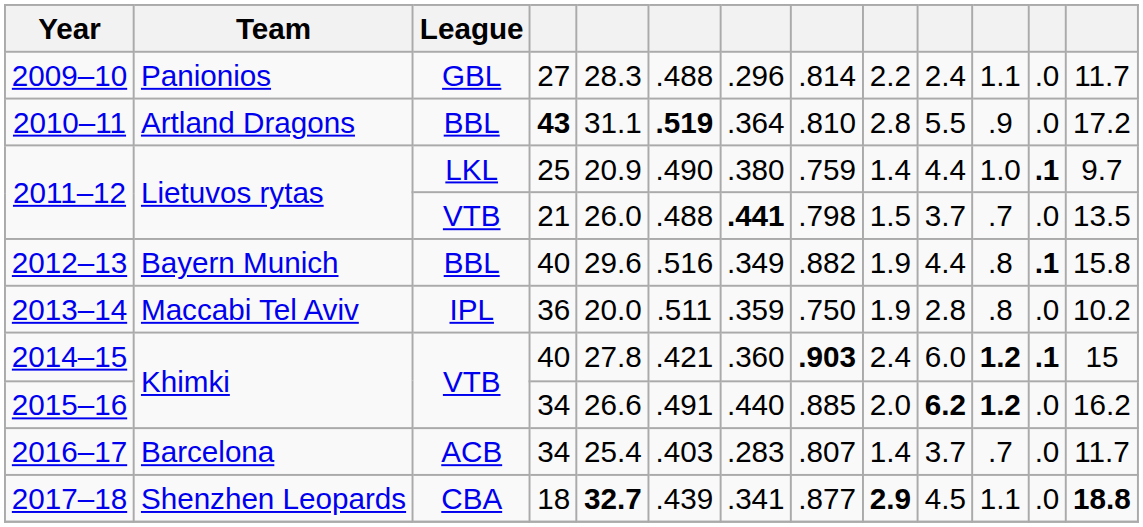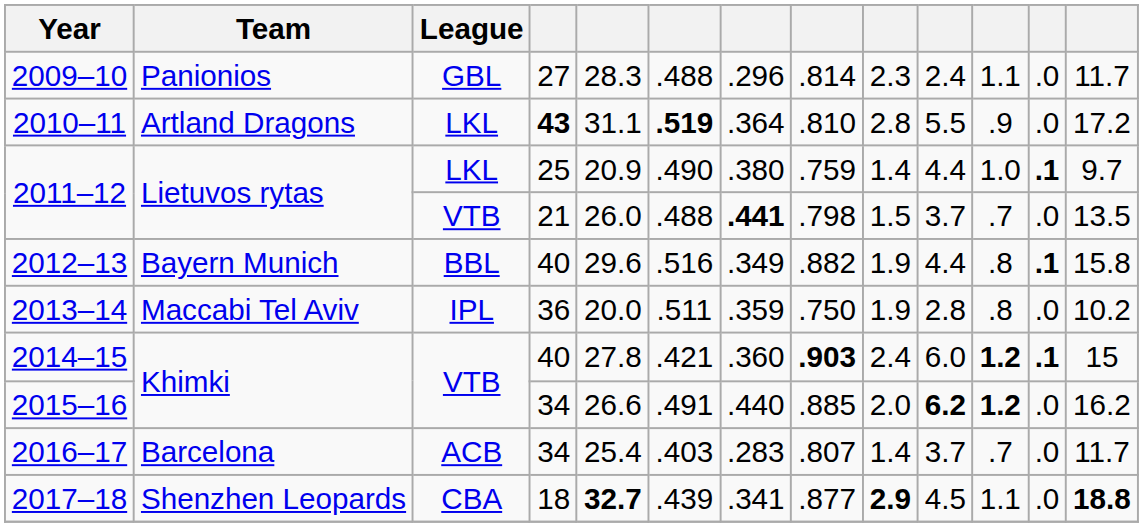2009–10 | column 9: 2.2 -> 2.3
2010–11 | League: BBL -> LKL
